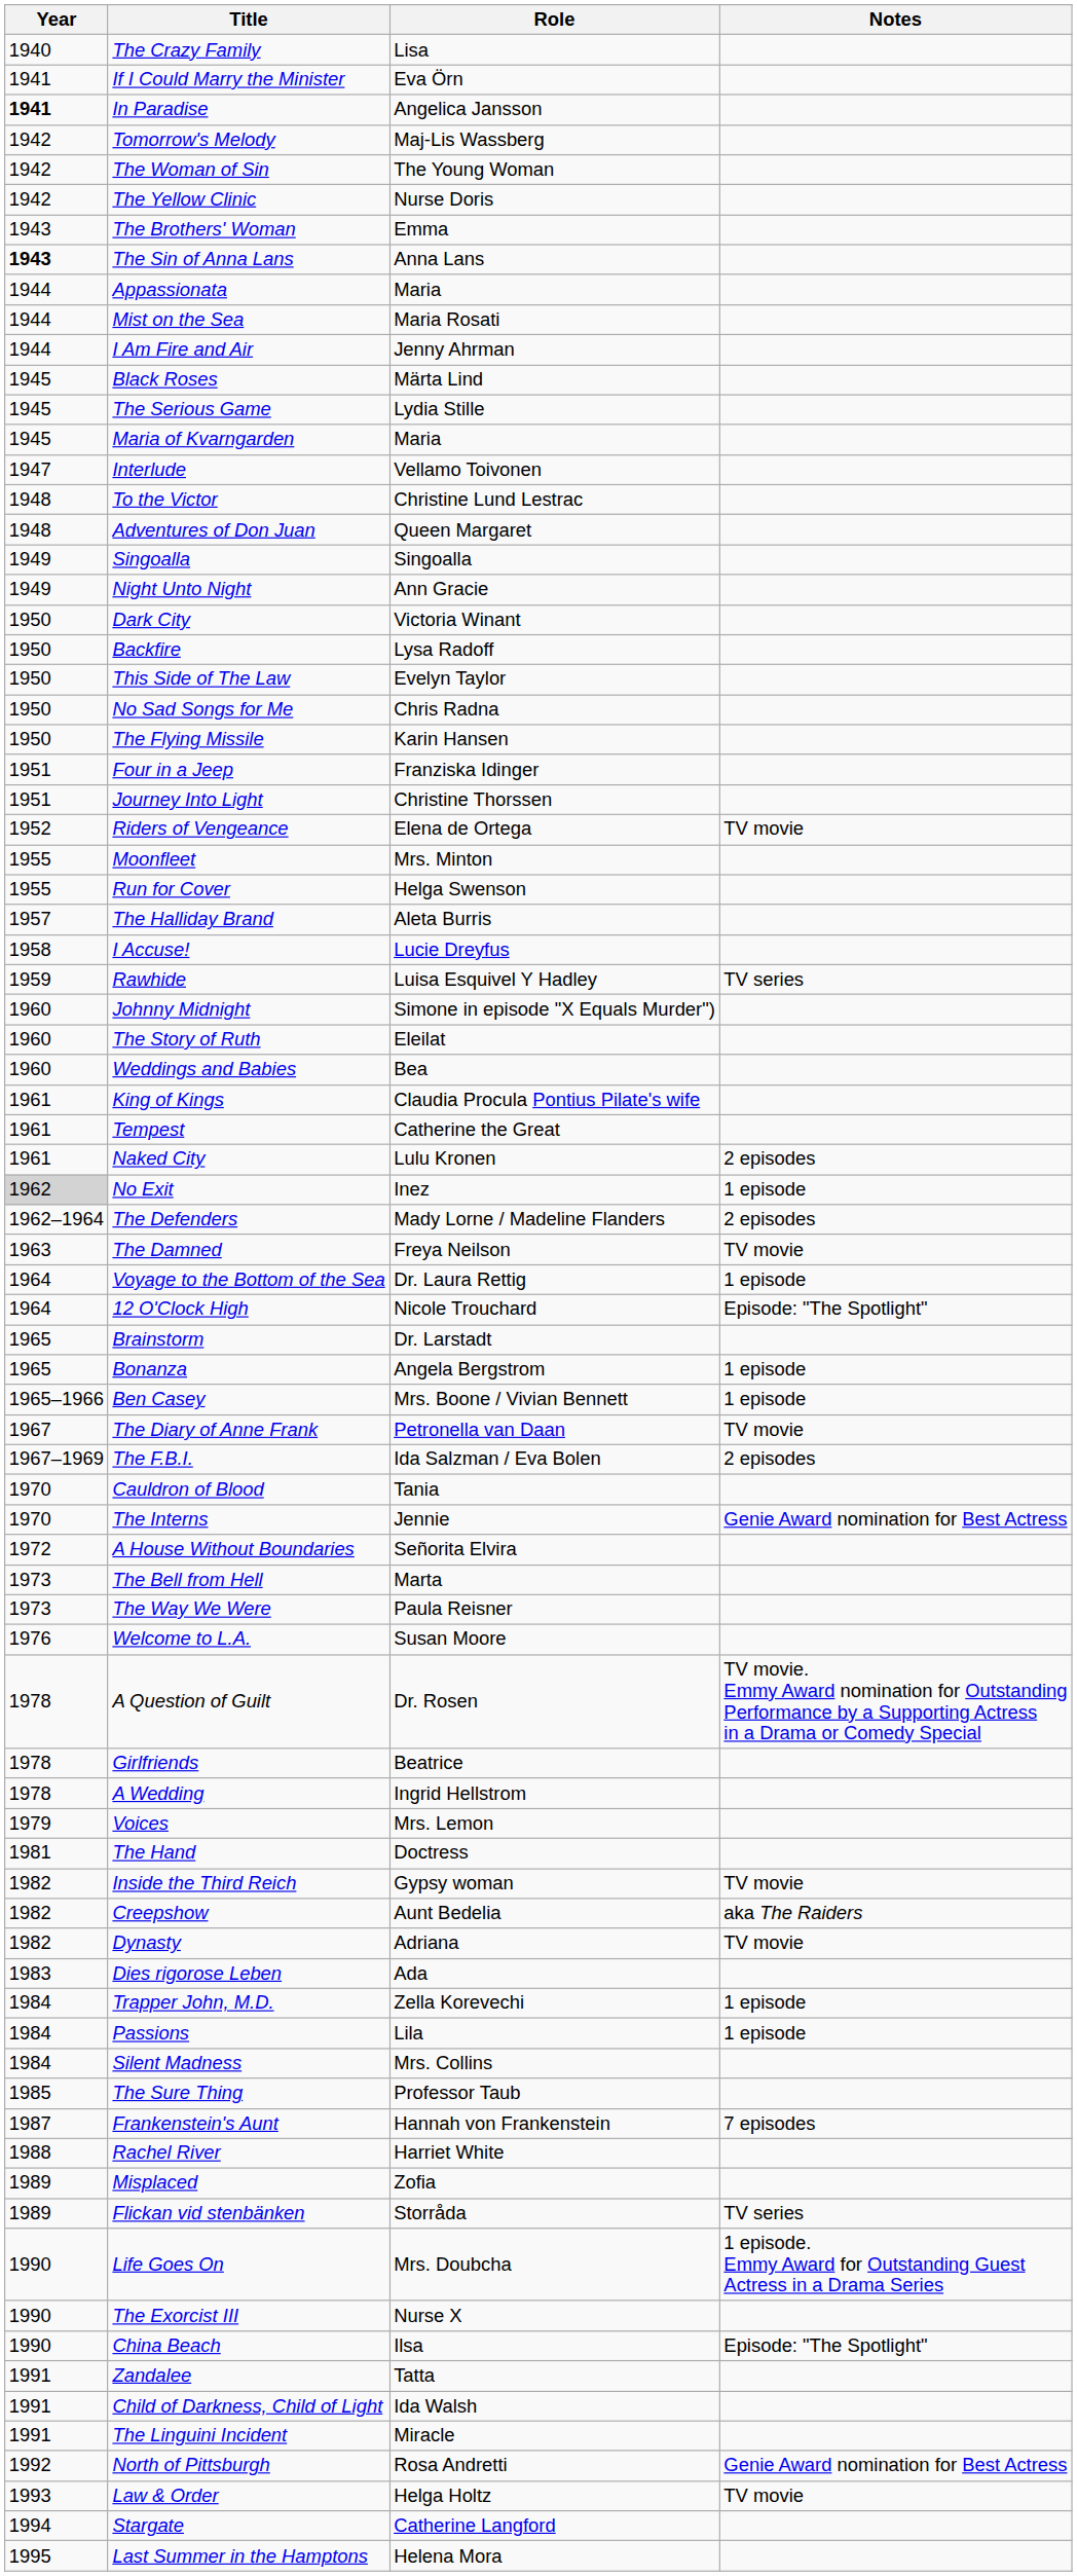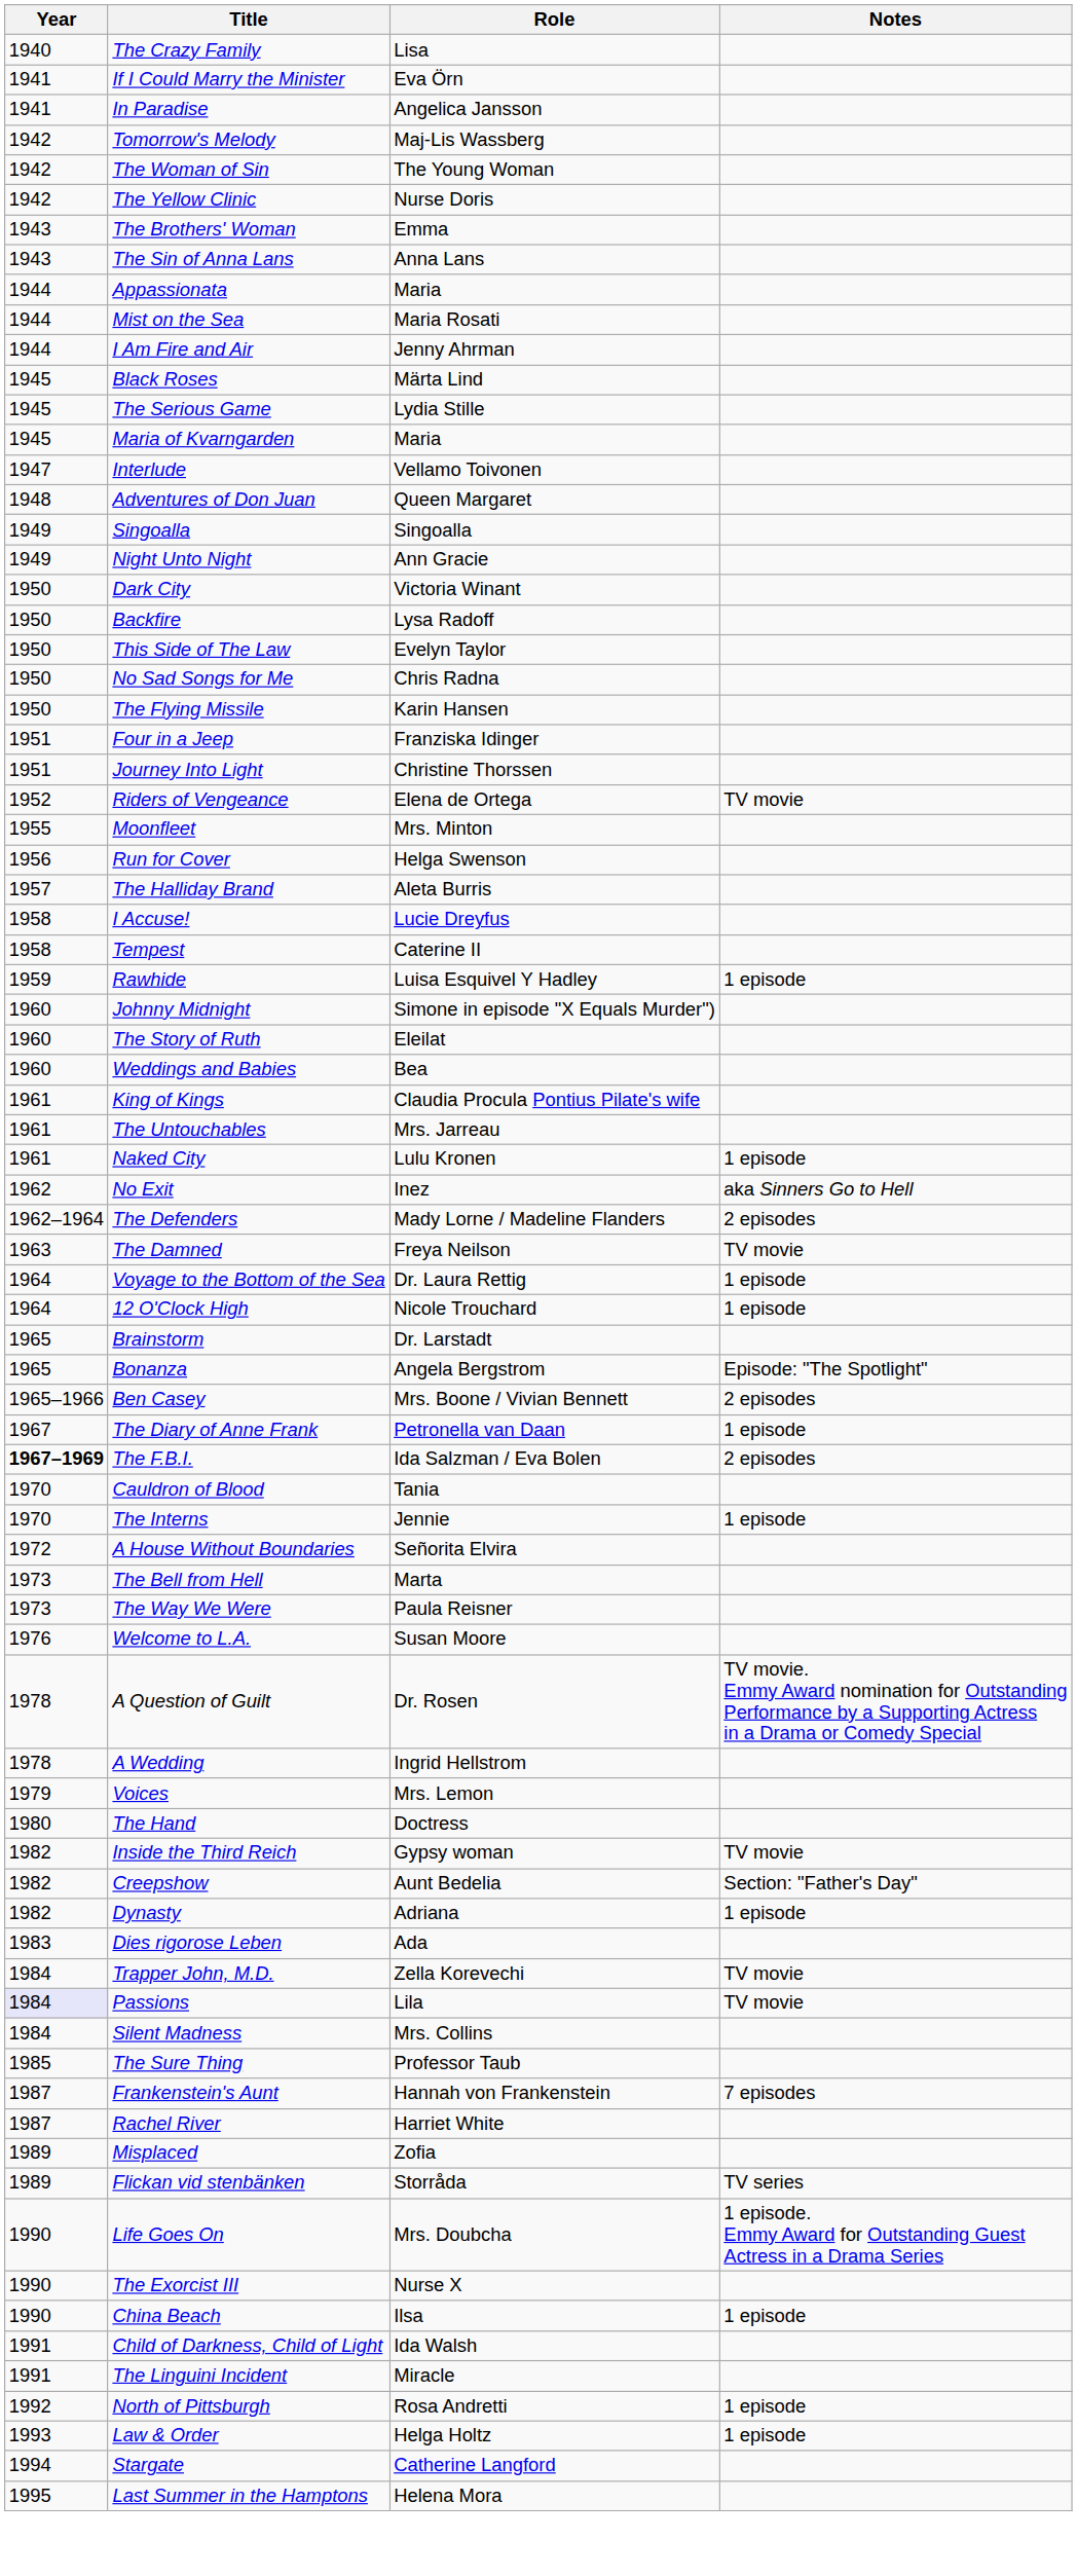In Paradise | Year: bold -> normal
The Sin of Anna Lans | Year: bold -> normal
- row: 1948 | To the Victor | Christine Lund Lestrac
Run for Cover | Year: 1955 -> 1956
+ row: 1958 | Tempest | Caterine II
Rawhide | Notes: TV series -> 1 episode
- row: 1961 | Tempest | Catherine the Great
+ row: 1961 | The Untouchables | Mrs. Jarreau
Naked City | Notes: 2 episodes -> 1 episode
No Exit | Year: lightgrey background -> no background
No Exit | Notes: 1 episode -> aka Sinners Go to Hell
12 O'Clock High | Notes: Episode: "The Spotlight" -> 1 episode
Bonanza | Notes: 1 episode -> Episode: "The Spotlight"
Ben Casey | Notes: 1 episode -> 2 episodes
The Diary of Anne Frank | Notes: TV movie -> 1 episode
The F.B.I. | Year: normal -> bold
The Interns | Notes: Genie Award nomination for Best Actress -> 1 episode
- row: 1978 | Girlfriends | Beatrice
The Hand | Year: 1981 -> 1980
Creepshow | Notes: aka The Raiders -> Section: "Father's Day"
Dynasty | Notes: TV movie -> 1 episode
Trapper John, M.D. | Notes: 1 episode -> TV movie
Passions | Year: no background -> lavender background
Passions | Notes: 1 episode -> TV movie
Rachel River | Year: 1988 -> 1987
China Beach | Notes: Episode: "The Spotlight" -> 1 episode
- row: 1991 | Zandalee | Tatta
North of Pittsburgh | Notes: Genie Award nomination for Best Actress -> 1 episode
Law & Order | Notes: TV movie -> 1 episode
